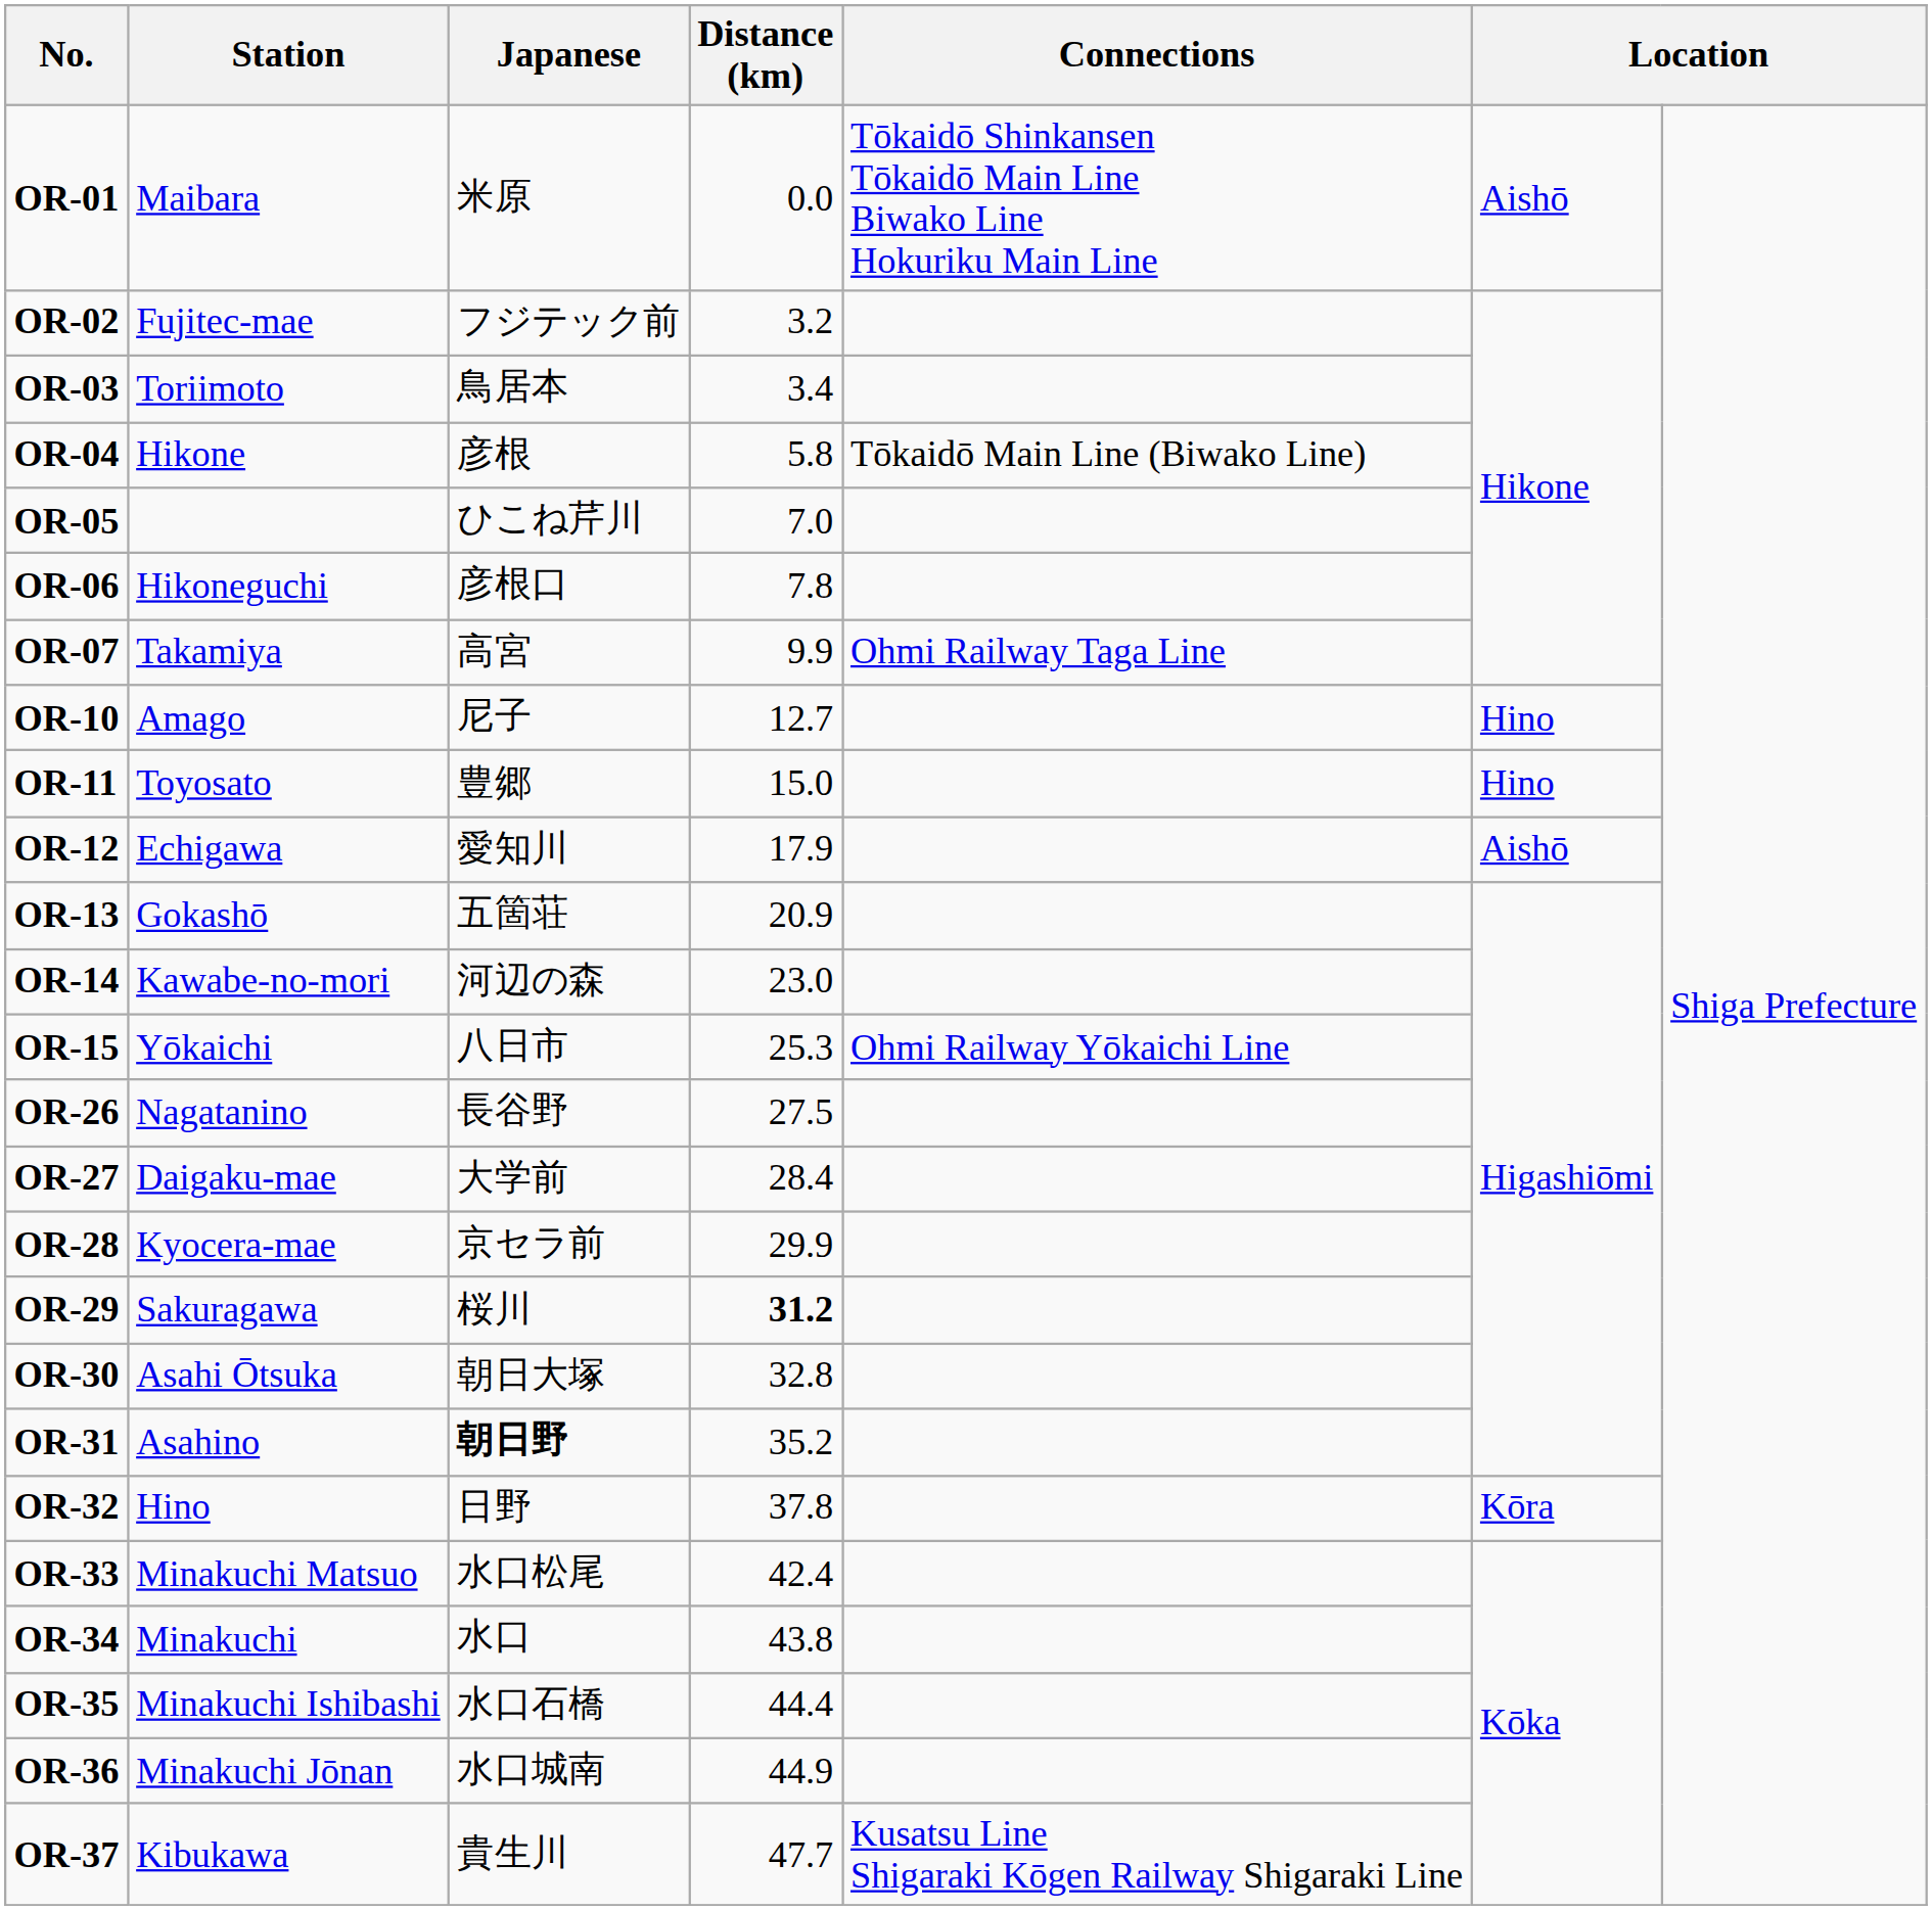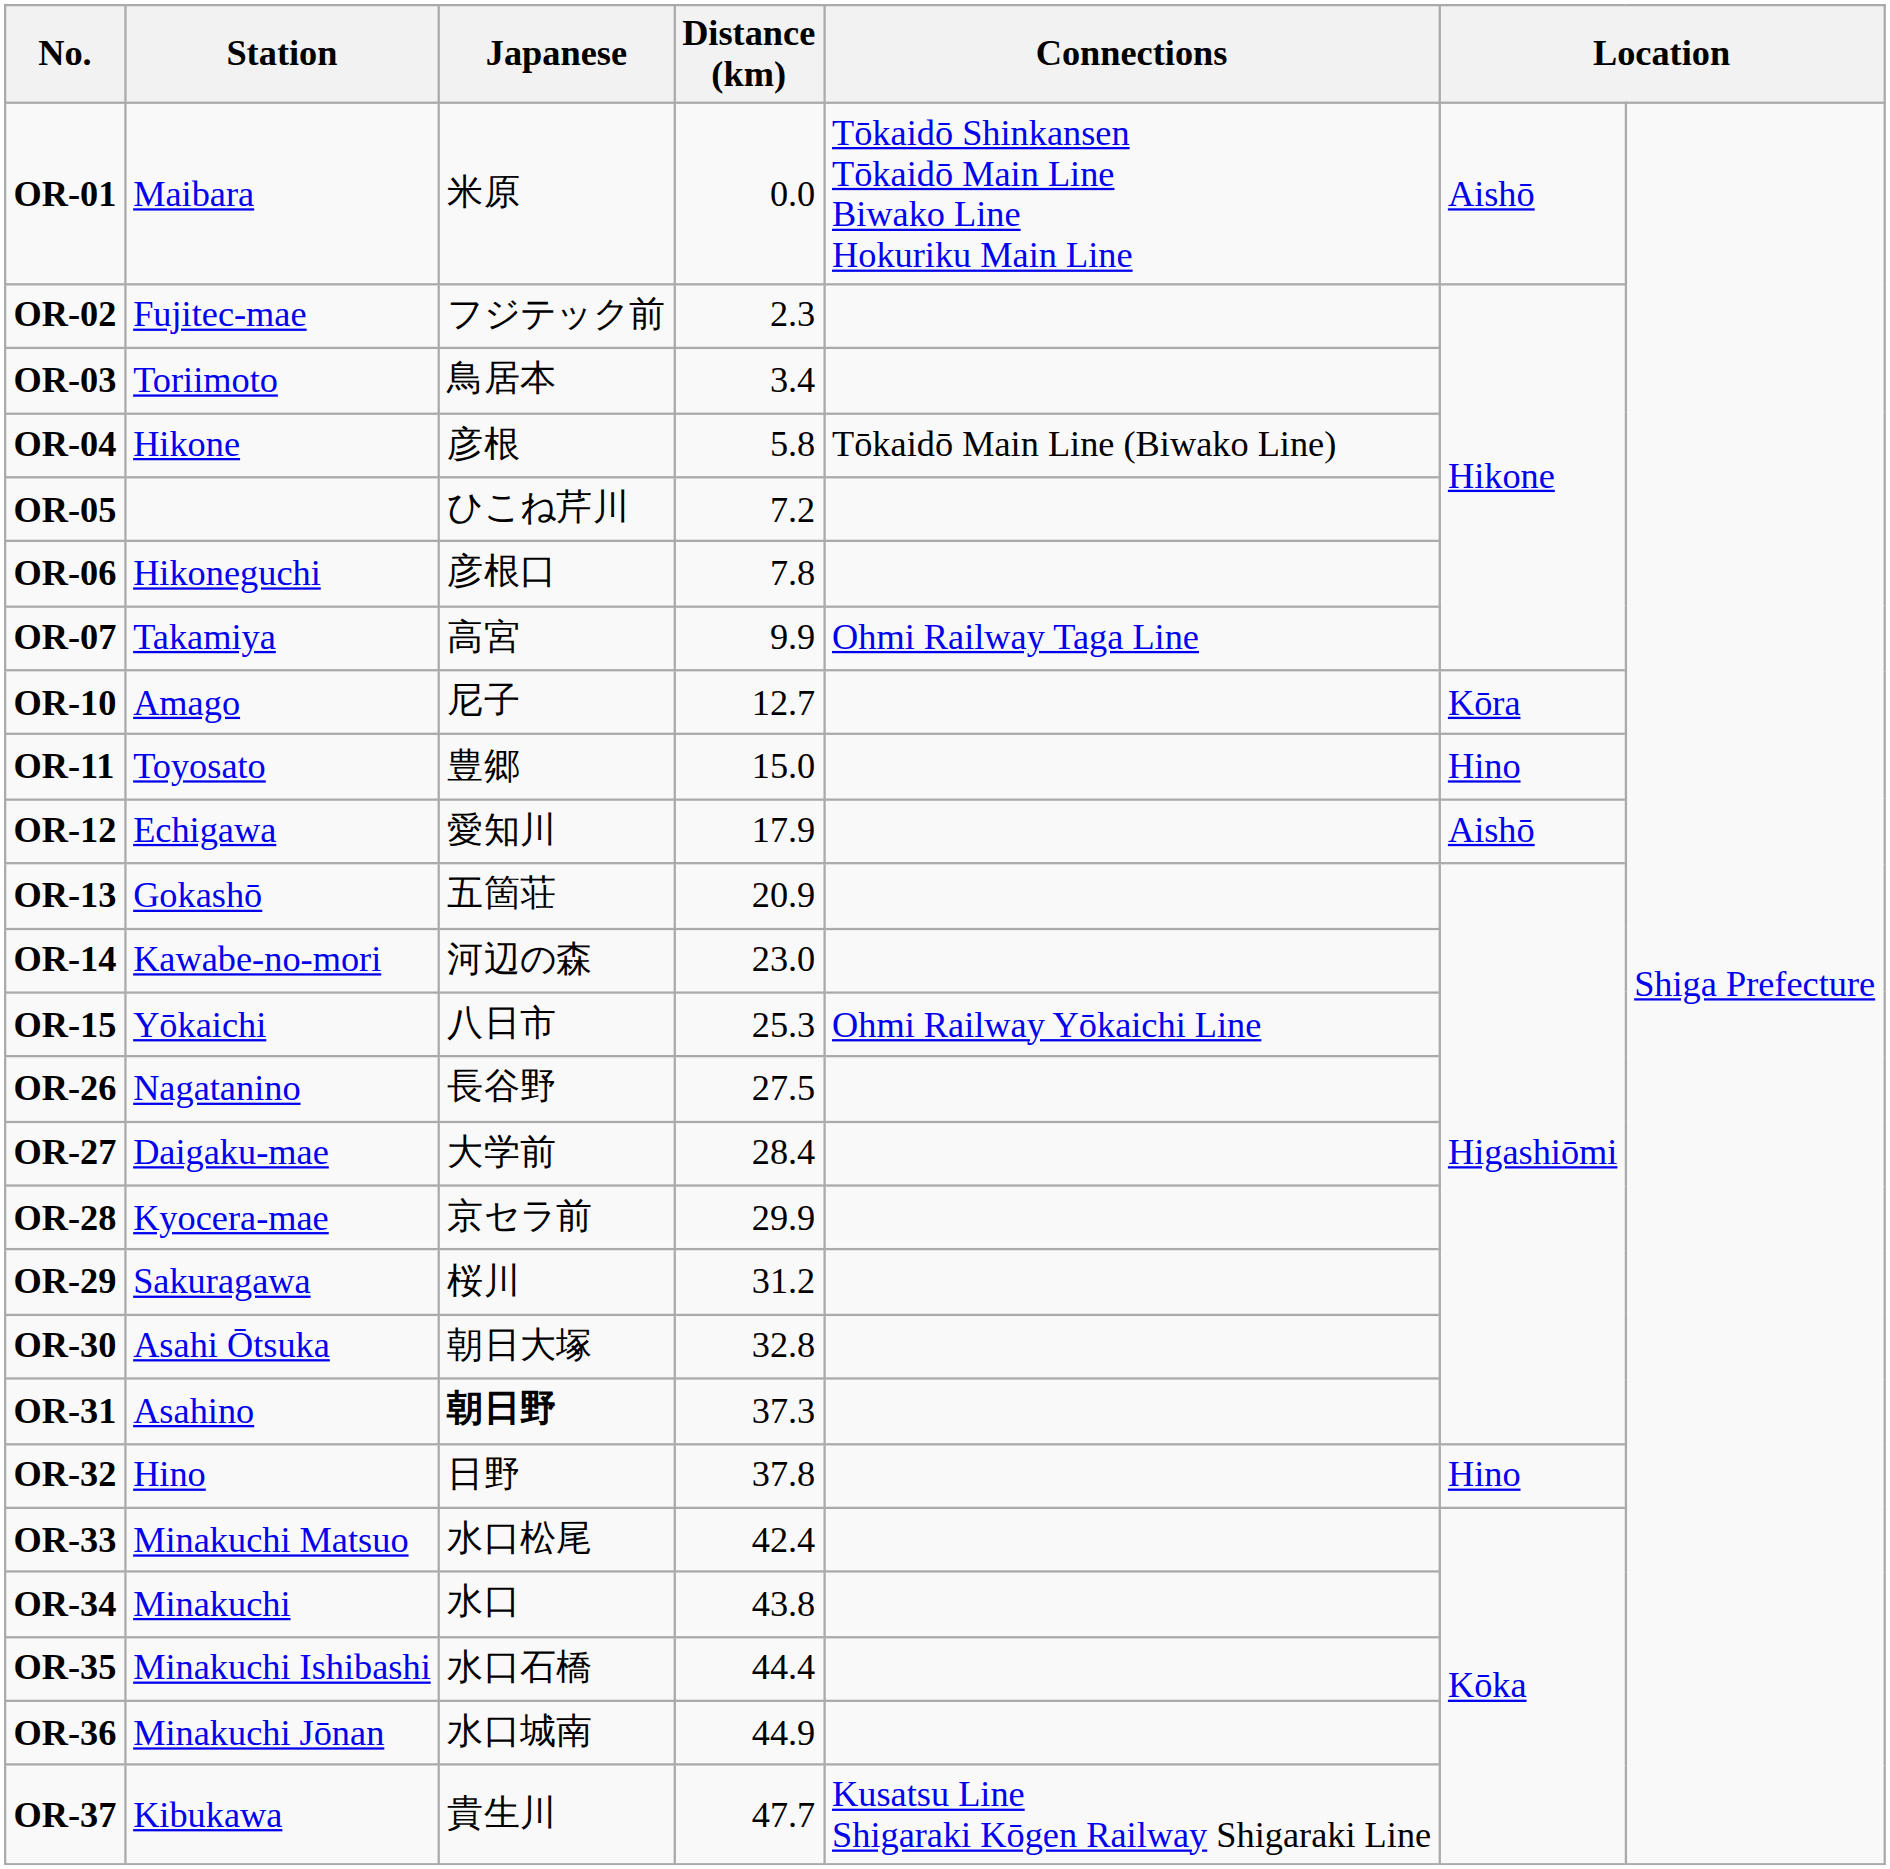OR-02 | Distance (km): 3.2 -> 2.3
OR-05 | Distance (km): 7.0 -> 7.2
OR-10 | column 6: Hino -> Kōra
OR-29 | Distance (km): bold -> normal
OR-31 | Distance (km): 35.2 -> 37.3
OR-32 | column 6: Kōra -> Hino
